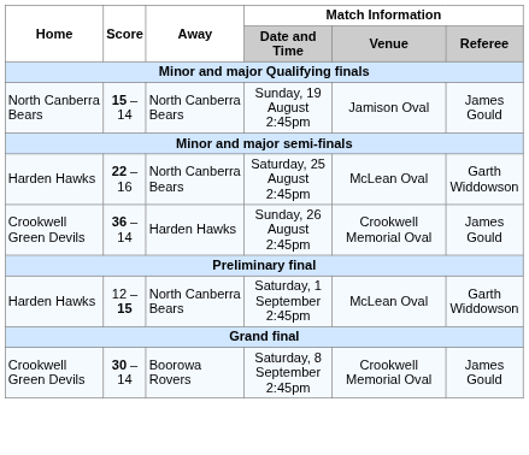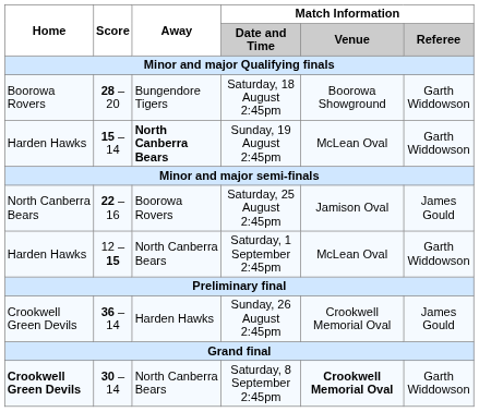+ row: Boorowa Rovers | 28 – 20 | Bungendore Tigers | Saturday, 18 August 2:45pm | Boorowa Showground | Garth Widdowson
Sunday, 19 August 2:45pm | Home: North Canberra Bears -> Harden Hawks
Sunday, 19 August 2:45pm | Away: normal -> bold
Sunday, 19 August 2:45pm | Match Information / Venue: Jamison Oval -> McLean Oval
Sunday, 19 August 2:45pm | Match Information / Referee: James Gould -> Garth Widdowson
Saturday, 25 August 2:45pm | Home: Harden Hawks -> North Canberra Bears
Saturday, 25 August 2:45pm | Away: North Canberra Bears -> Boorowa Rovers
Saturday, 25 August 2:45pm | Match Information / Venue: McLean Oval -> Jamison Oval
Saturday, 25 August 2:45pm | Match Information / Referee: Garth Widdowson -> James Gould
rows swapped: Sunday, 26 August 2:45pm <-> Saturday, 1 September 2:45pm
Saturday, 8 September 2:45pm | Home: normal -> bold
Saturday, 8 September 2:45pm | Away: Boorowa Rovers -> North Canberra Bears
Saturday, 8 September 2:45pm | Match Information / Venue: normal -> bold
Saturday, 8 September 2:45pm | Match Information / Referee: James Gould -> Garth Widdowson
